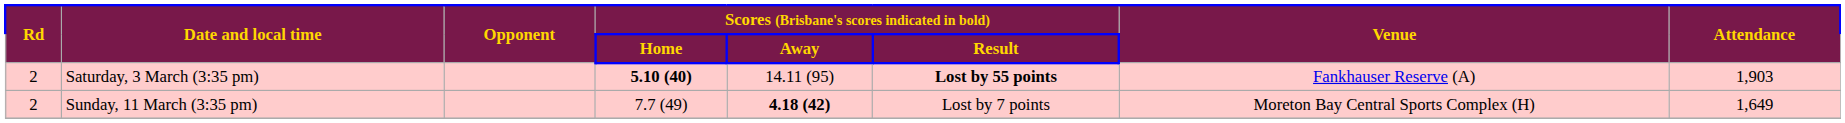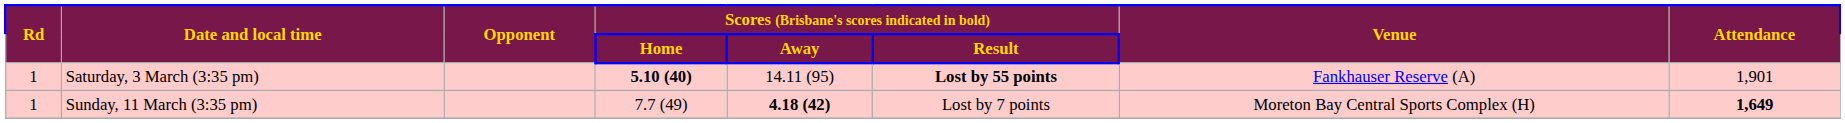Saturday, 3 March (3:35 pm) | column 1: 2 -> 1
Saturday, 3 March (3:35 pm) | column 8: 1,903 -> 1,901
Sunday, 11 March (3:35 pm) | column 1: 2 -> 1
Sunday, 11 March (3:35 pm) | column 8: normal -> bold
